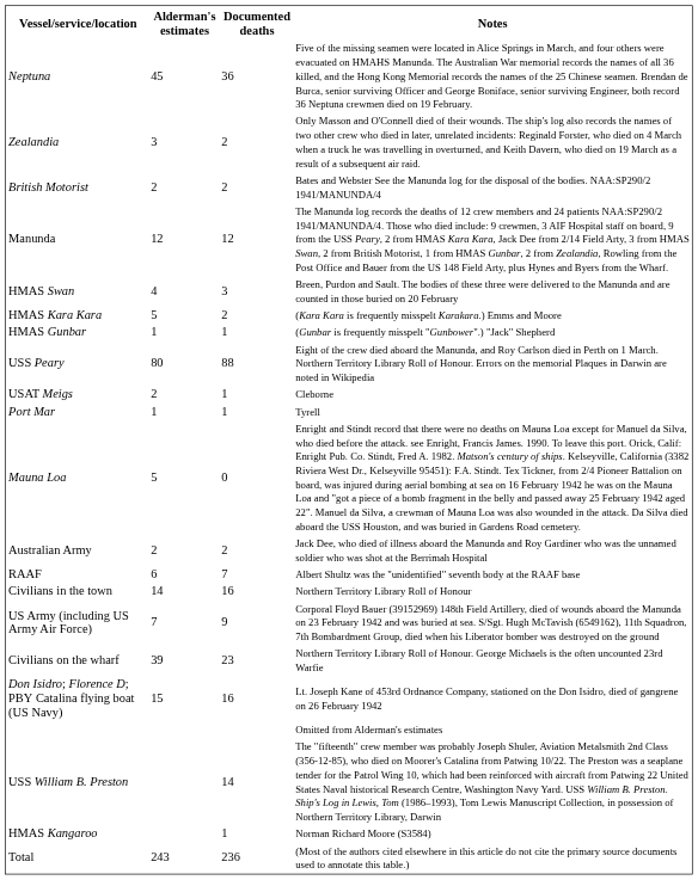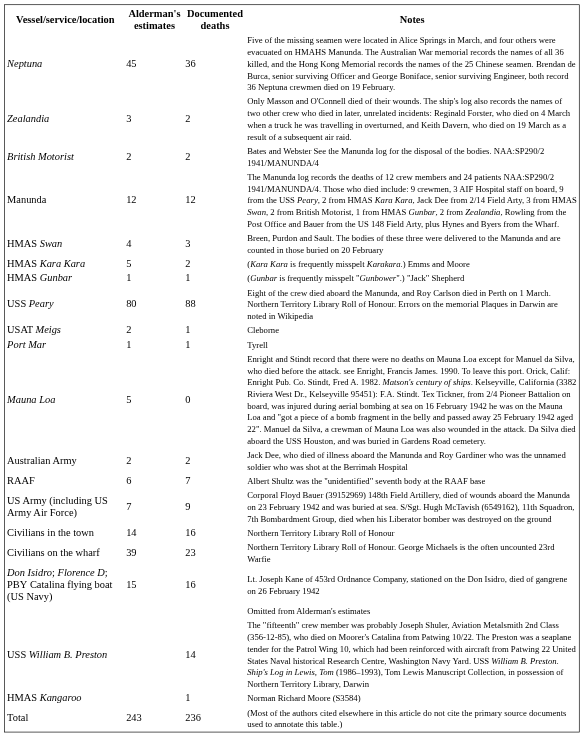rows swapped: US Army (including US Army Air Force) <-> Civilians in the town
